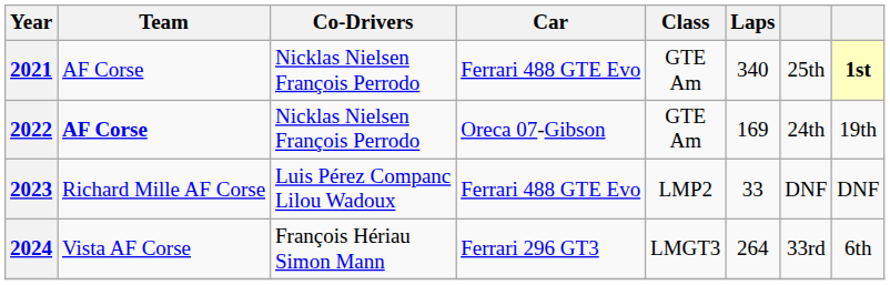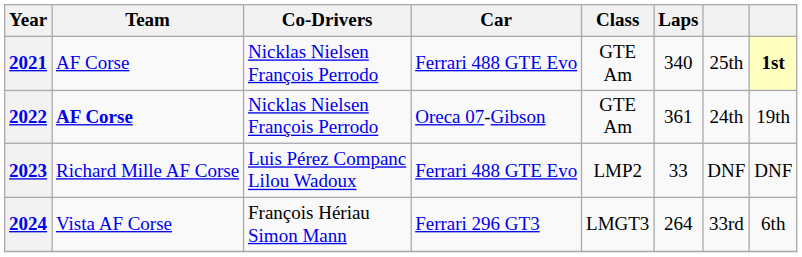2022 | Laps: 169 -> 361
